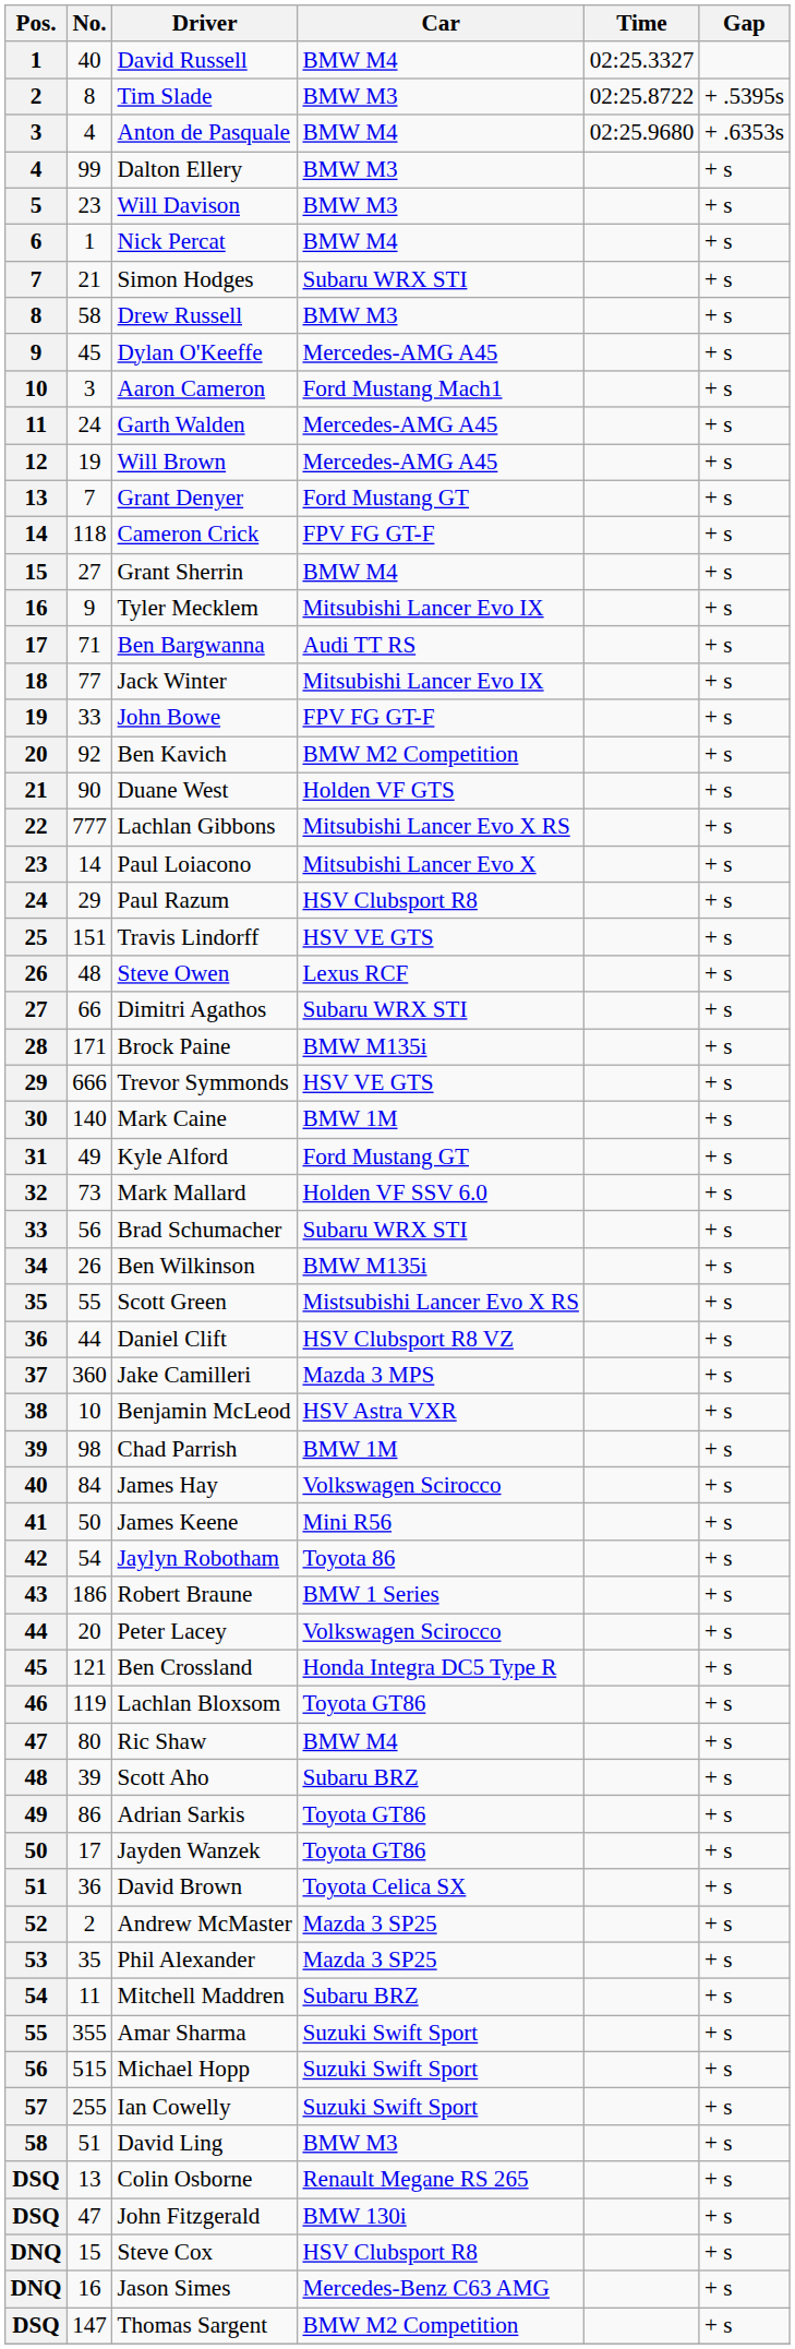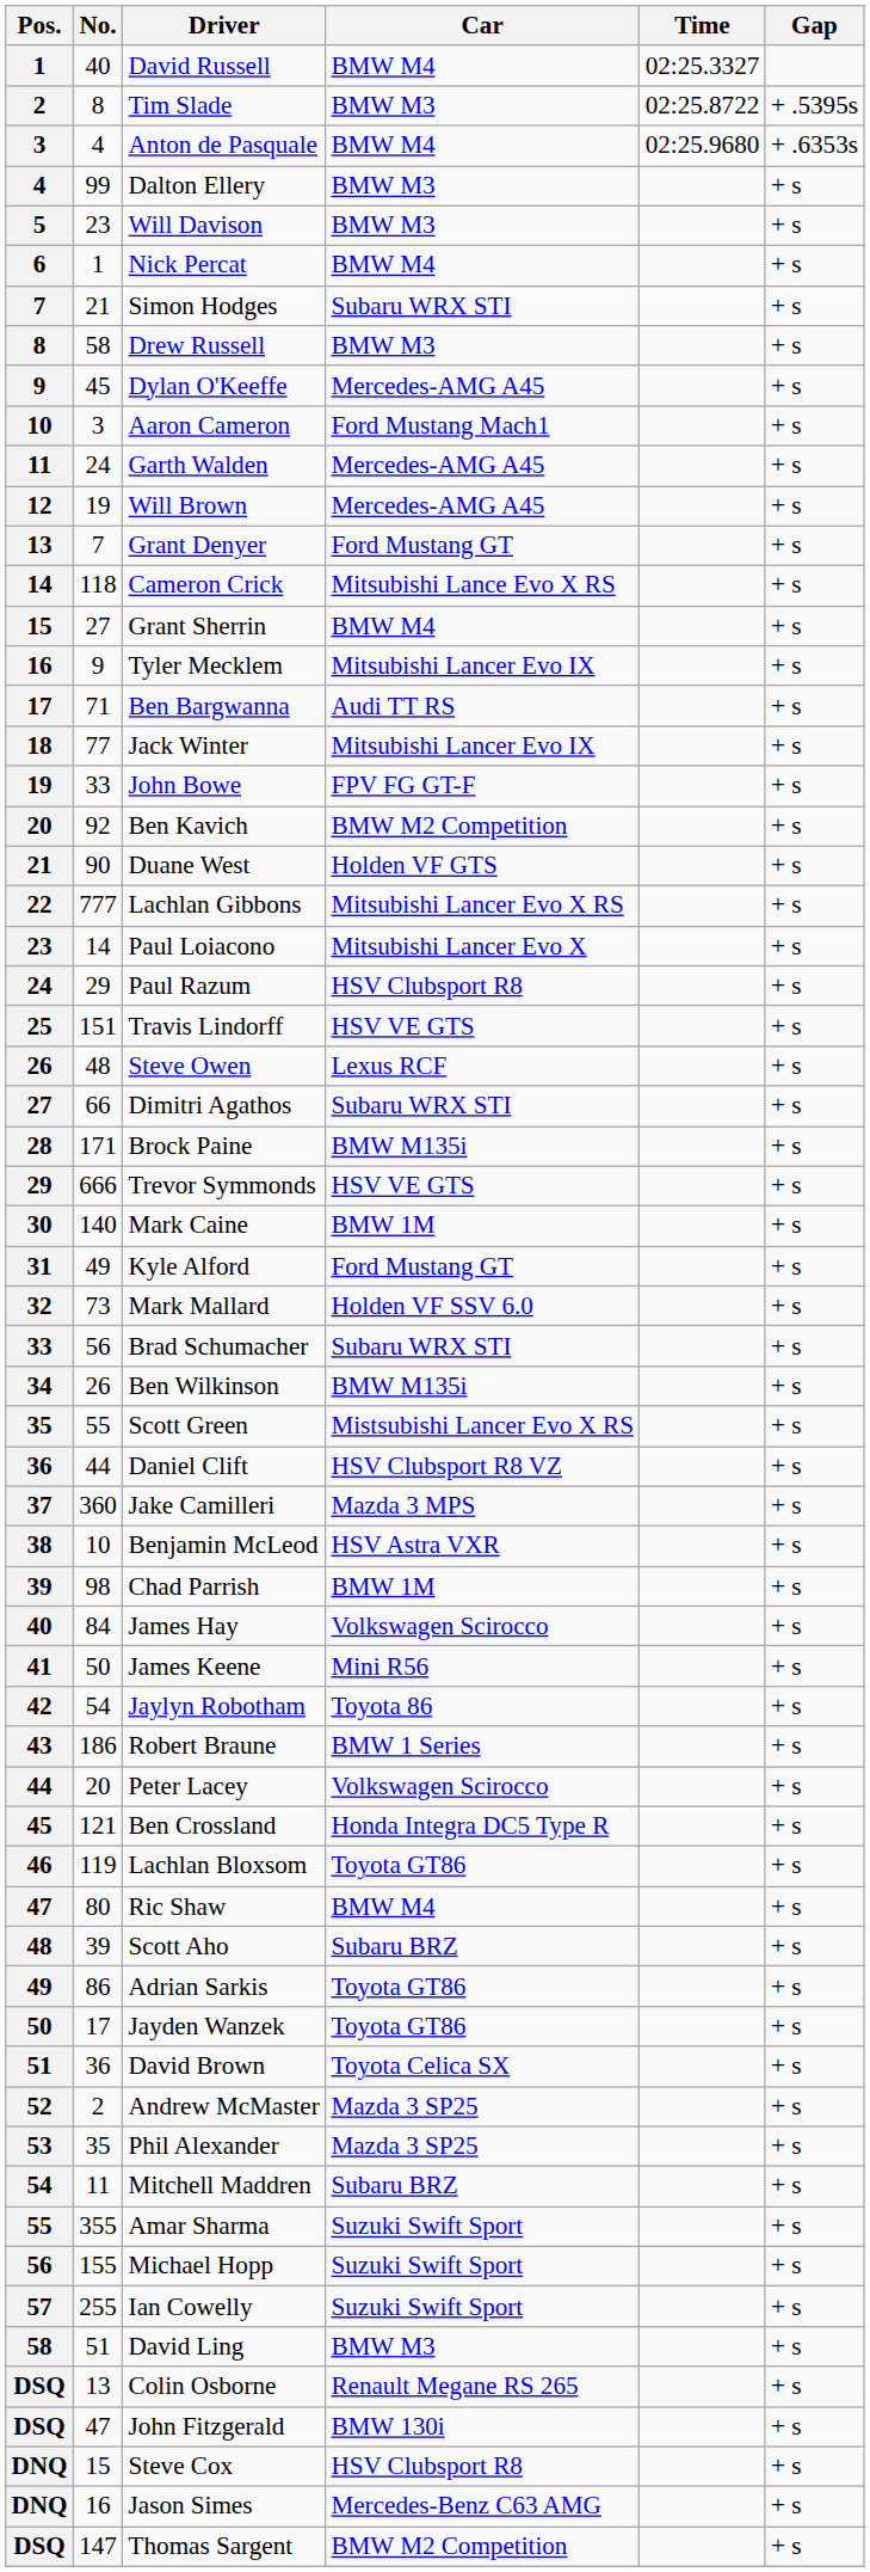Cameron Crick | Car: FPV FG GT-F -> Mitsubishi Lance Evo X RS
Michael Hopp | No.: 515 -> 155
